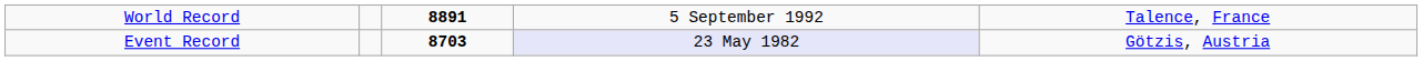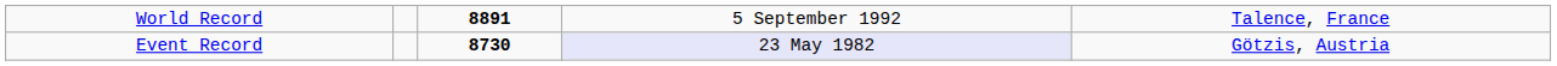Event Record | column 3: 8703 -> 8730
